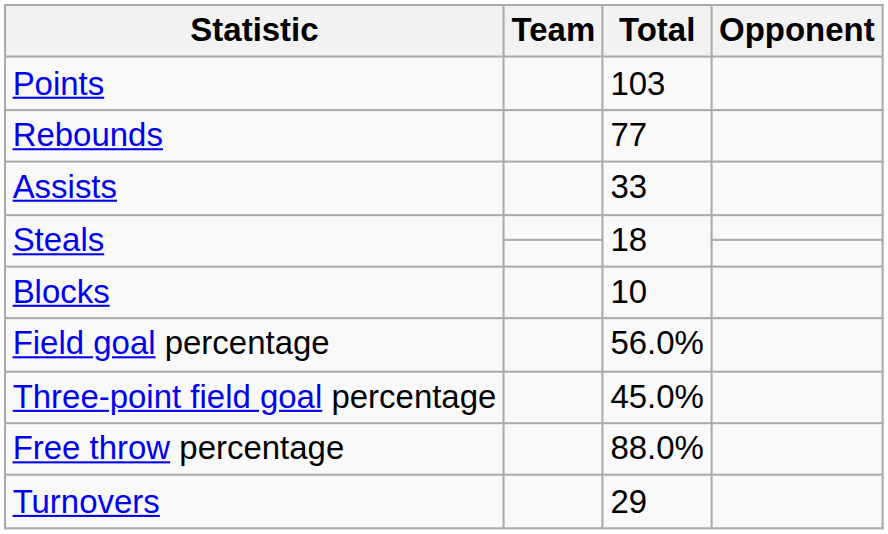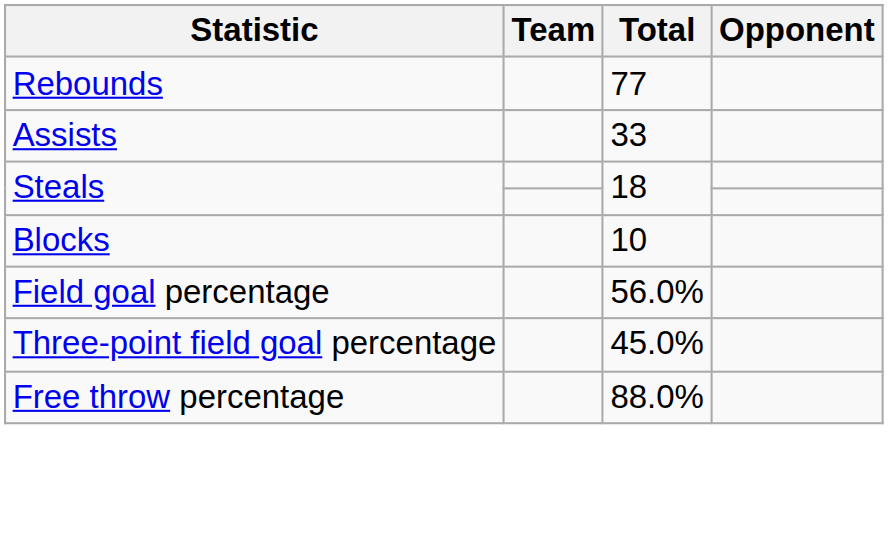- row: Points | 103
- row: Turnovers | 29
